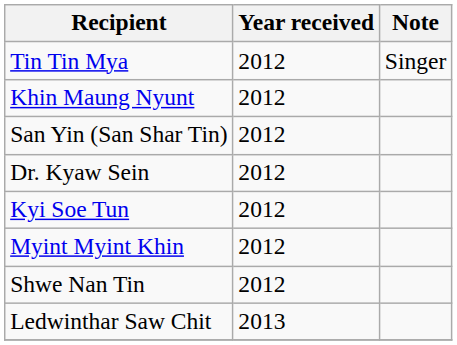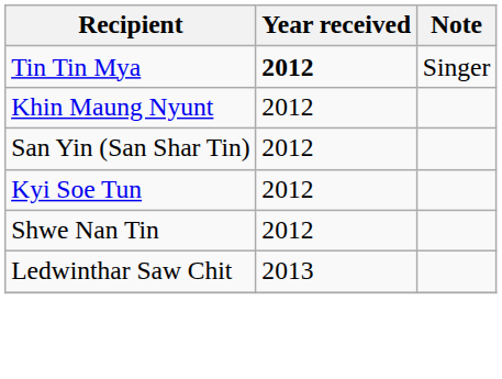Tin Tin Mya | Year received: normal -> bold
- row: Dr. Kyaw Sein | 2012
- row: Myint Myint Khin | 2012
